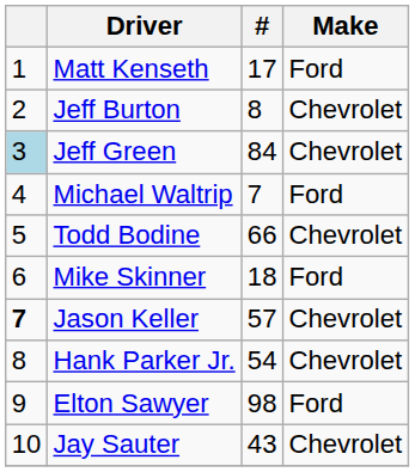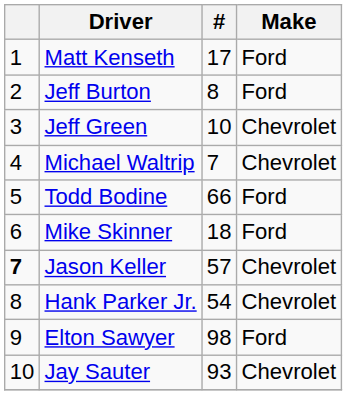Jeff Burton | Make: Chevrolet -> Ford
Jeff Green | column 1: lightblue background -> no background
Jeff Green | #: 84 -> 10
Michael Waltrip | Make: Ford -> Chevrolet
Todd Bodine | Make: Chevrolet -> Ford
Jay Sauter | #: 43 -> 93
